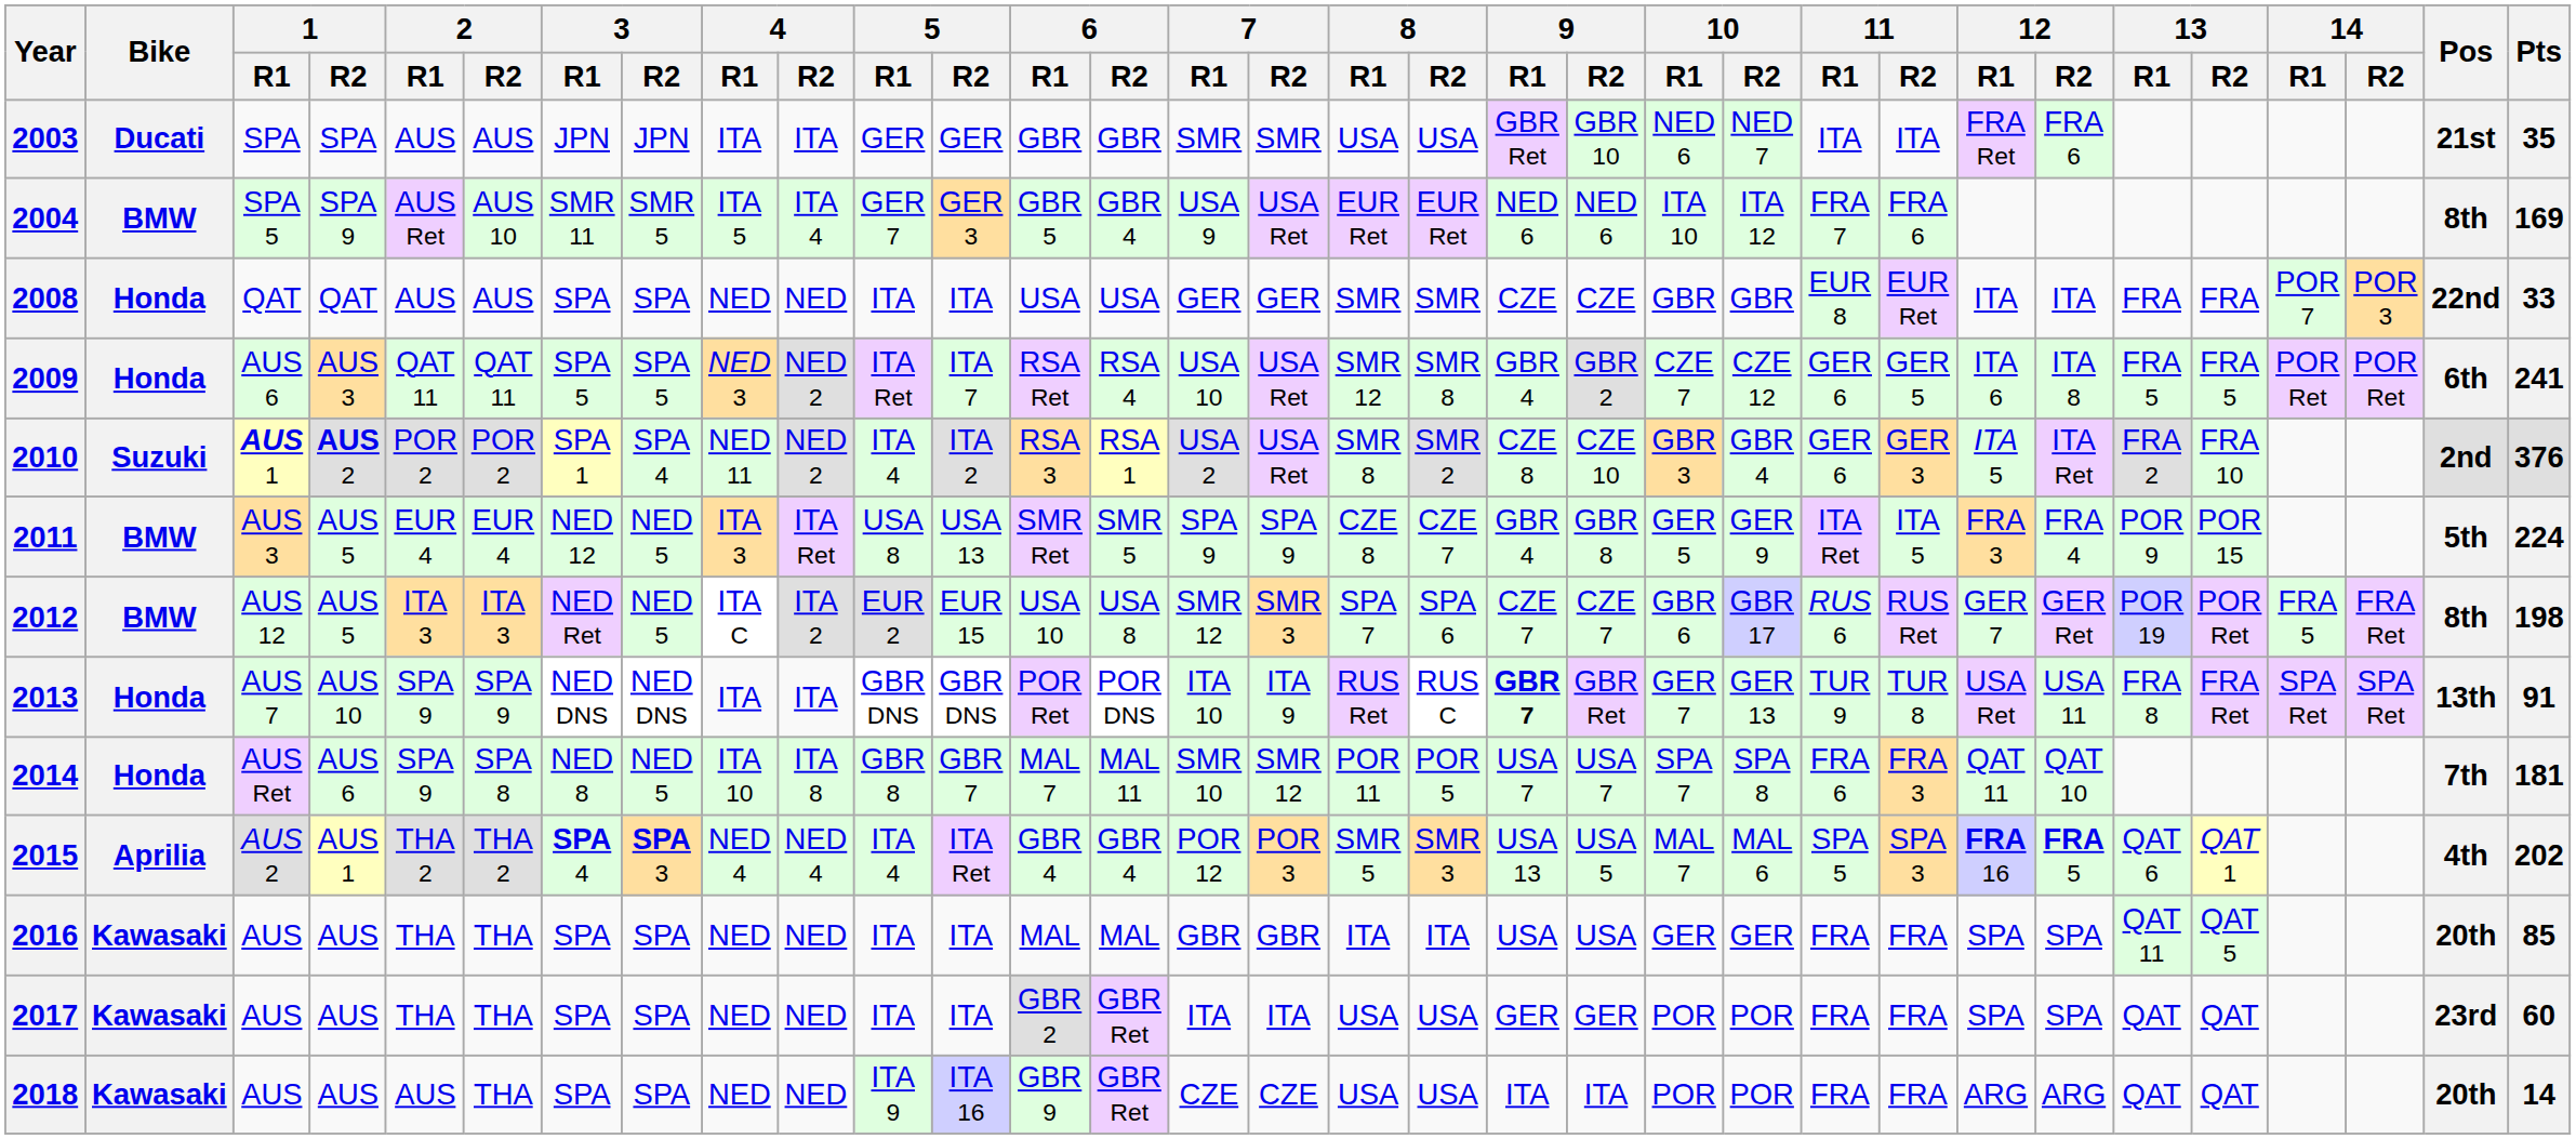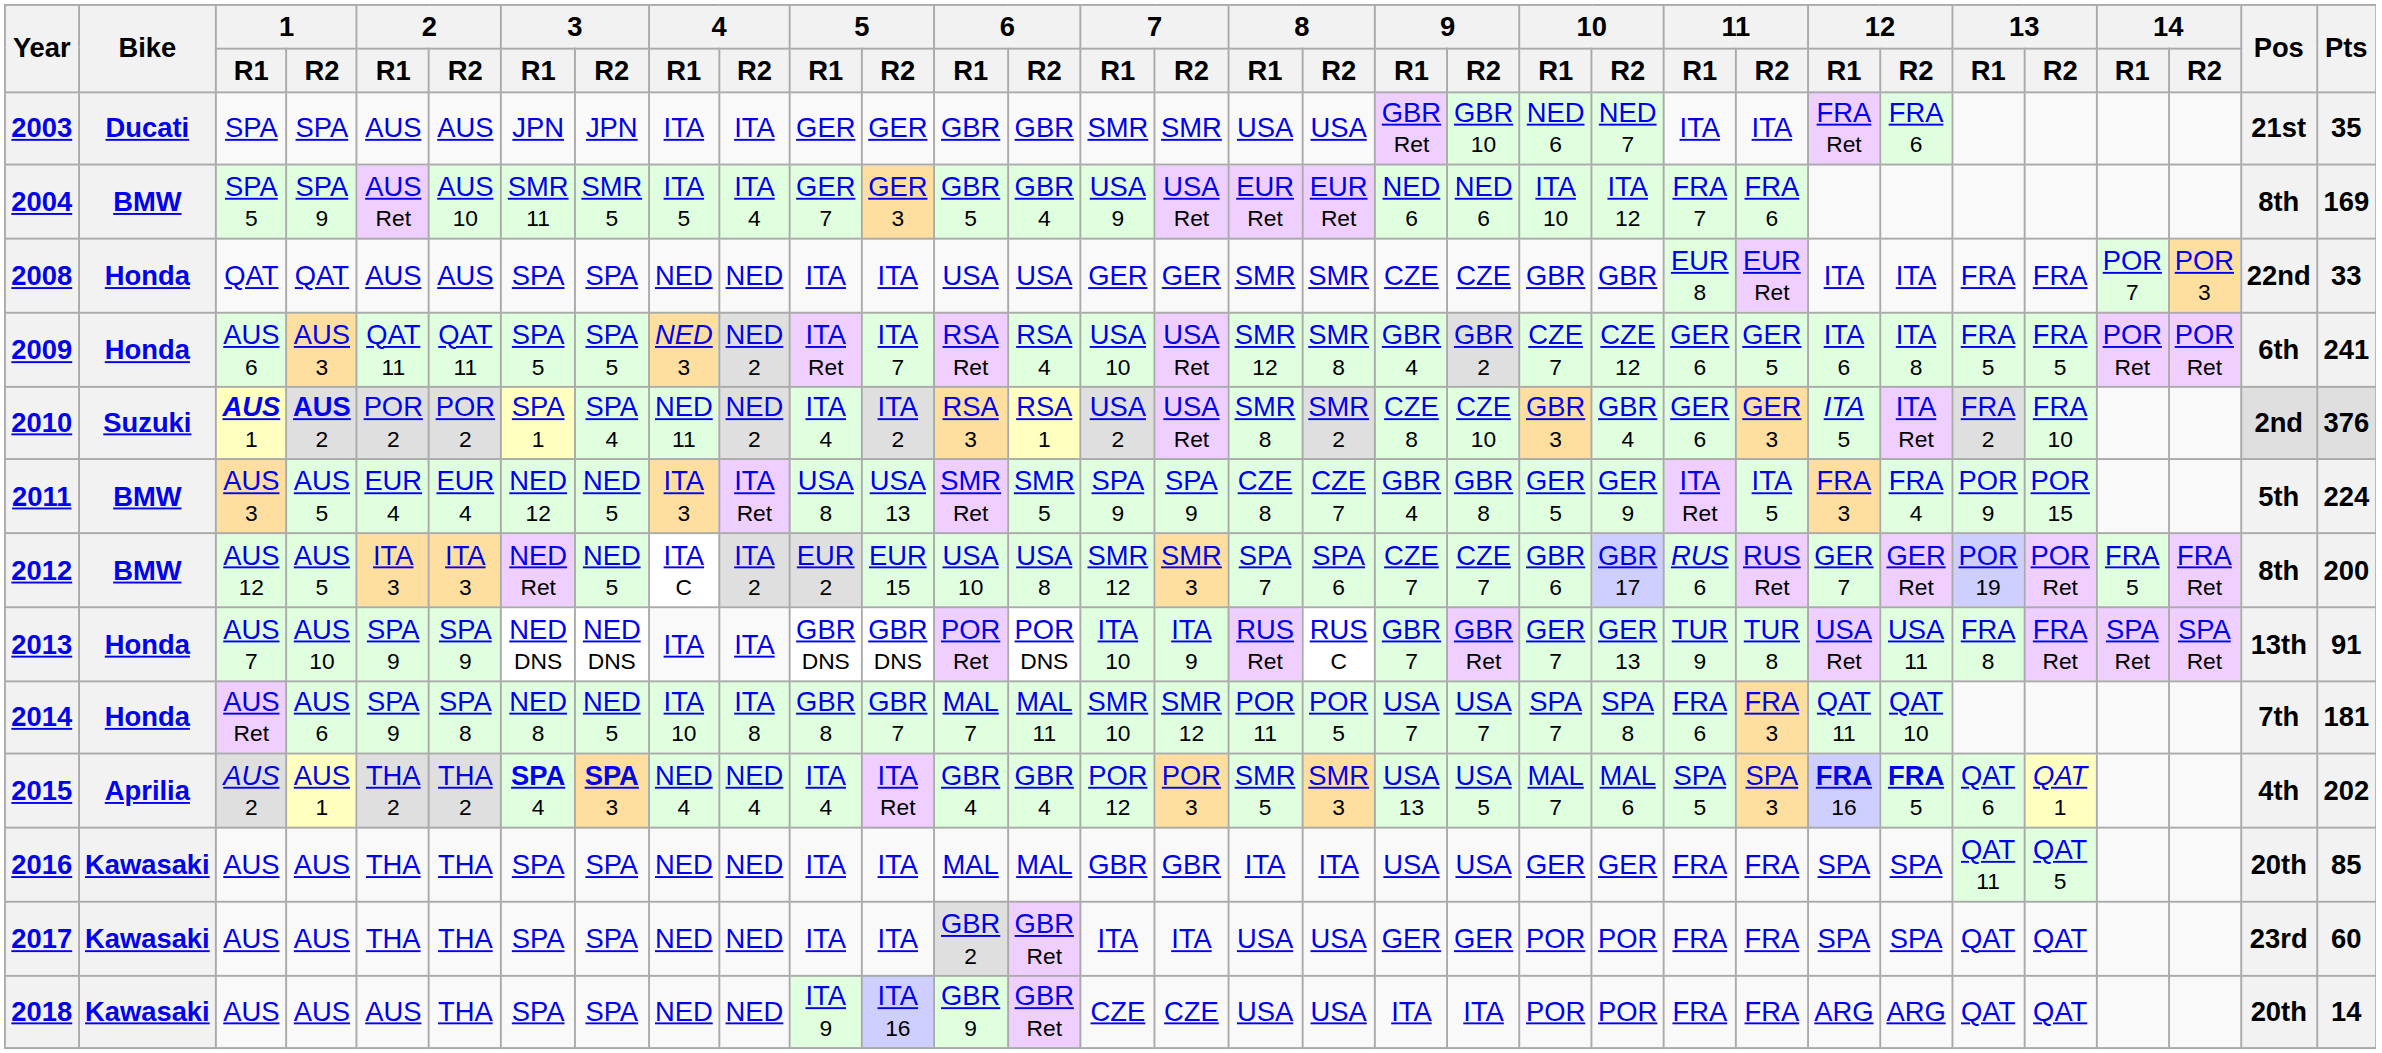2012 | Pts: 198 -> 200
2013 | 9 / R1: bold -> normal
